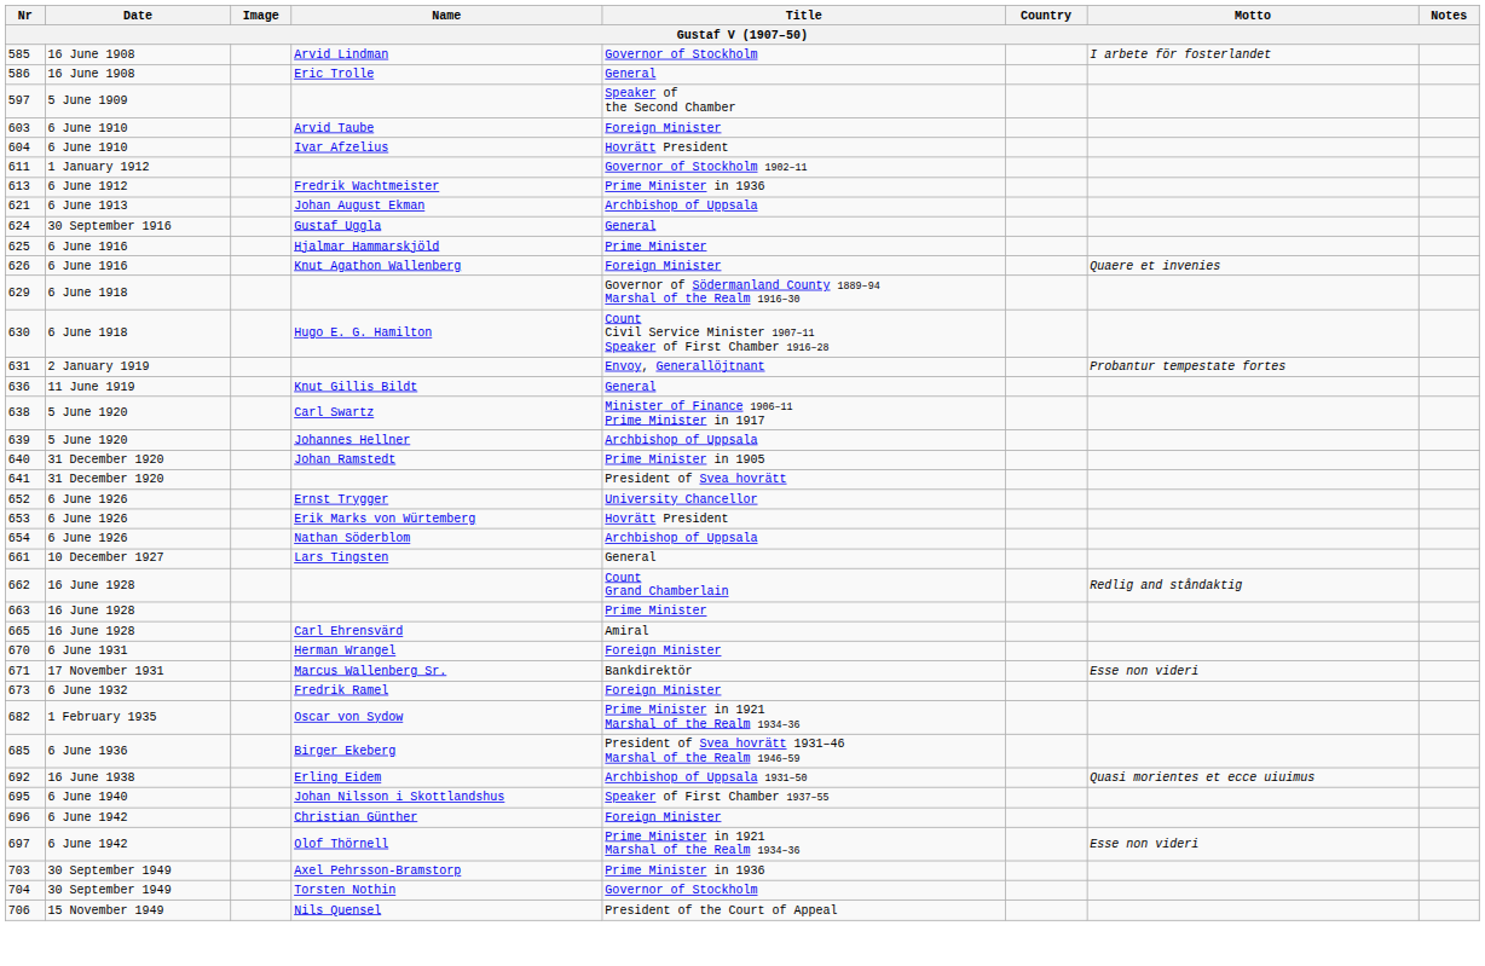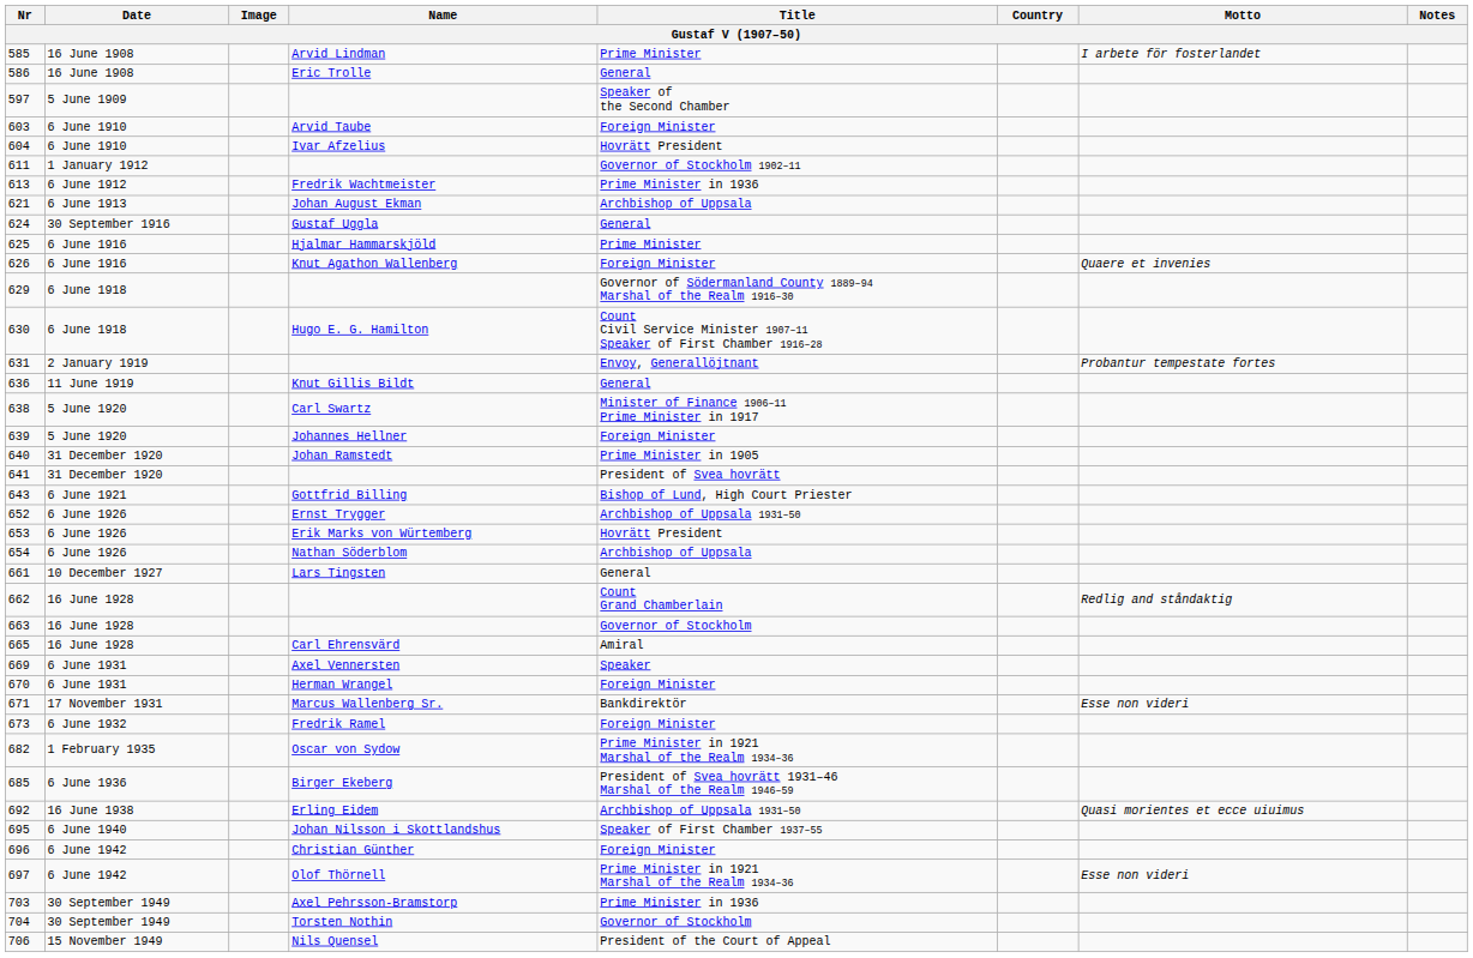585 | Title: Governor of Stockholm -> Prime Minister
639 | Title: Archbishop of Uppsala -> Foreign Minister
+ row: 643 | 6 June 1921 | Gottfrid Billing | Bishop of Lund, High Court Priester
652 | Title: University Chancellor -> Archbishop of Uppsala 1931–50
663 | Title: Prime Minister -> Governor of Stockholm
+ row: 669 | 6 June 1931 | Axel Vennersten | Speaker
